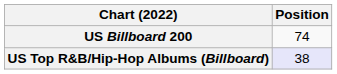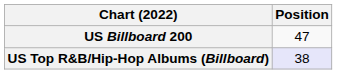US Billboard 200 | Position: 74 -> 47
